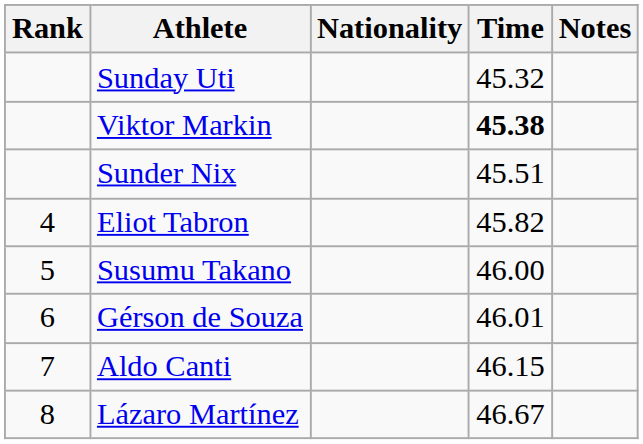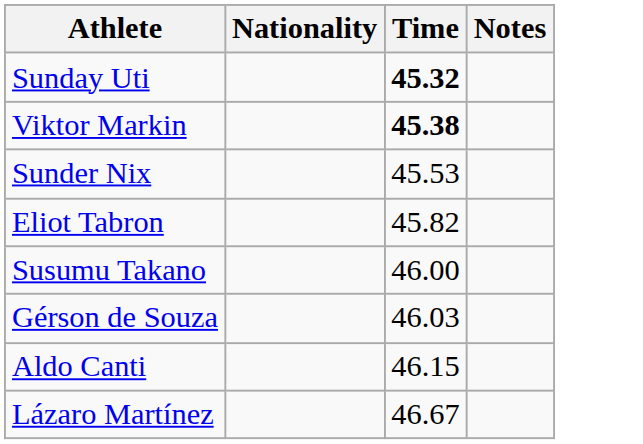- column: Rank | 4 | 5 | 6 | 7 | 8
Sunday Uti | Time: normal -> bold
Sunder Nix | Time: 45.51 -> 45.53
Gérson de Souza | Time: 46.01 -> 46.03
